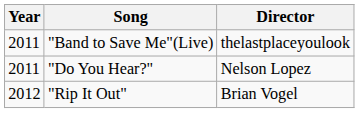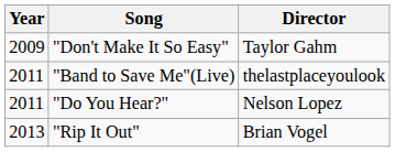+ row: 2009 | "Don't Make It So Easy" | Taylor Gahm
"Rip It Out" | Year: 2012 -> 2013
